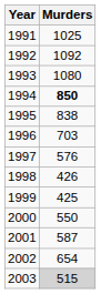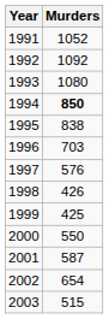1991 | Murders: 1025 -> 1052
2003 | Murders: lightgrey background -> no background
